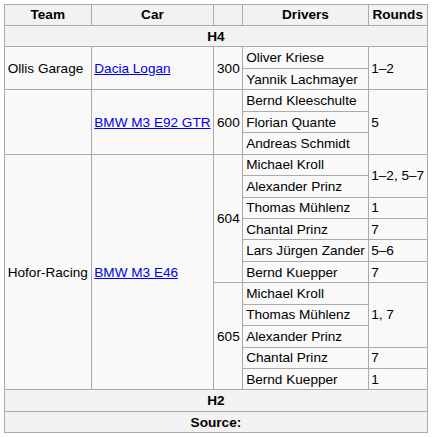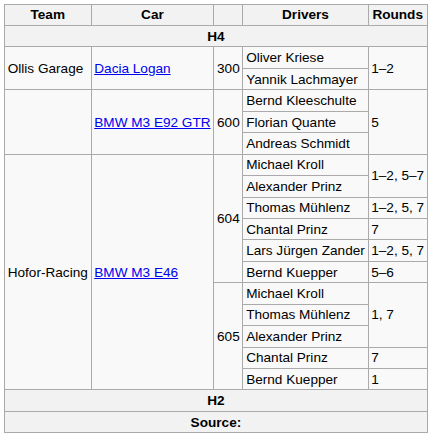604 / Thomas Mühlenz | Rounds: 1 -> 1–2, 5, 7
Lars Jürgen Zander | Rounds: 5–6 -> 1–2, 5, 7
604 / Bernd Kuepper | Rounds: 7 -> 5–6
